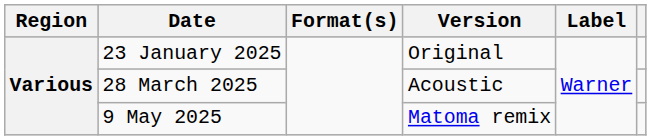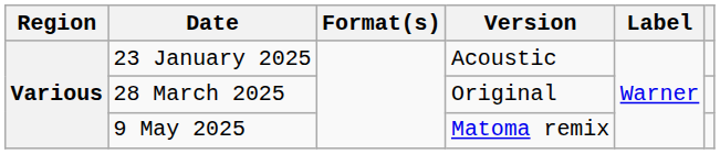23 January 2025 | Version: Original -> Acoustic
28 March 2025 | Version: Acoustic -> Original
